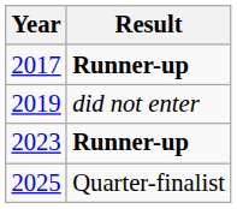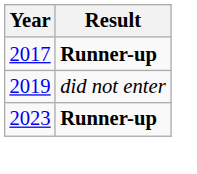- row: 2025 | Quarter-finalist
